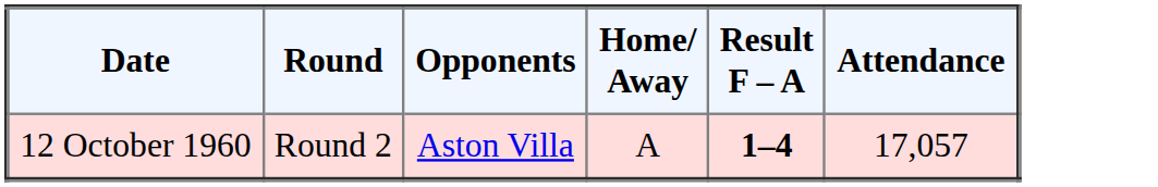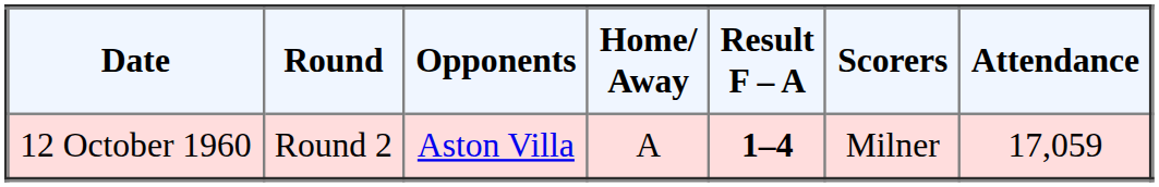+ column: Scorers | Milner
12 October 1960 | Attendance: 17,057 -> 17,059
